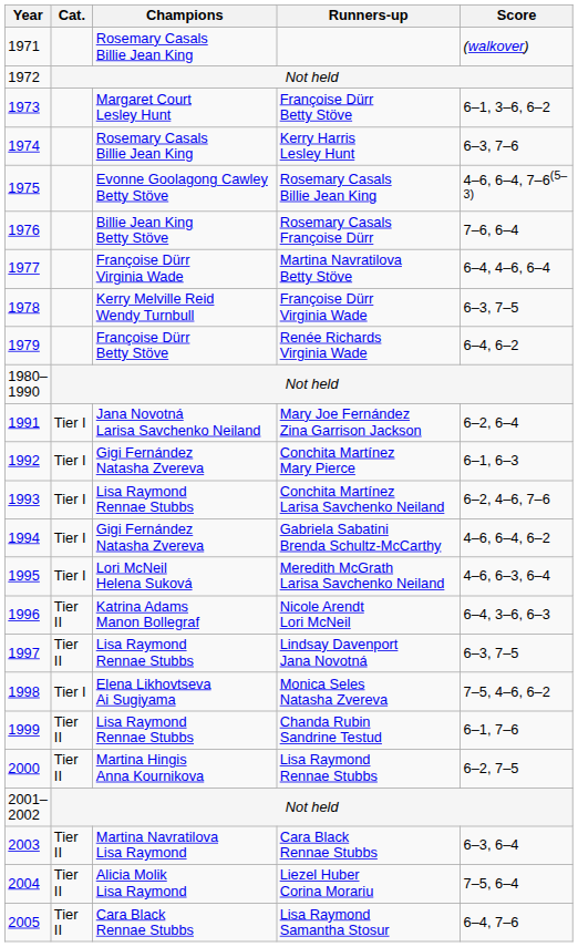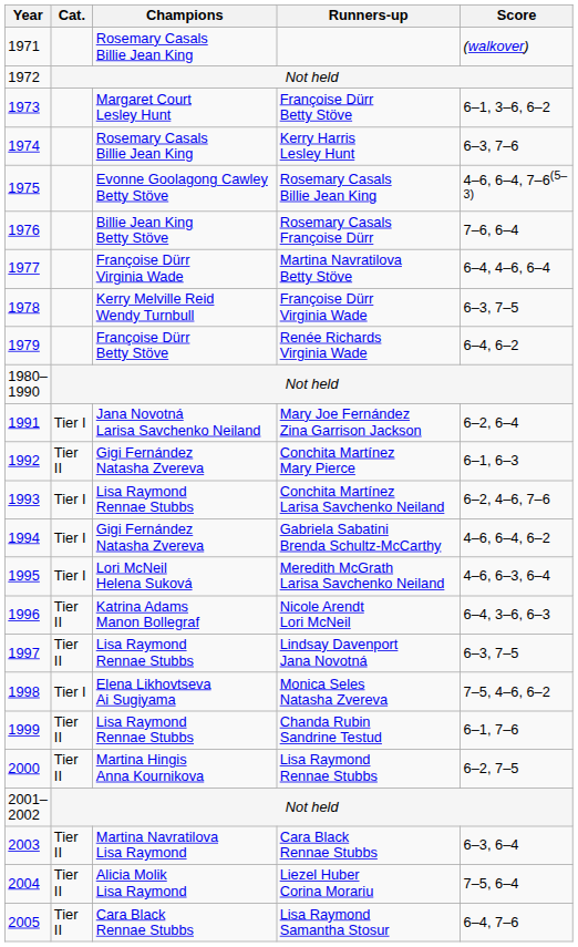Conchita Martínez Mary Pierce | Cat.: Tier I -> Tier II
